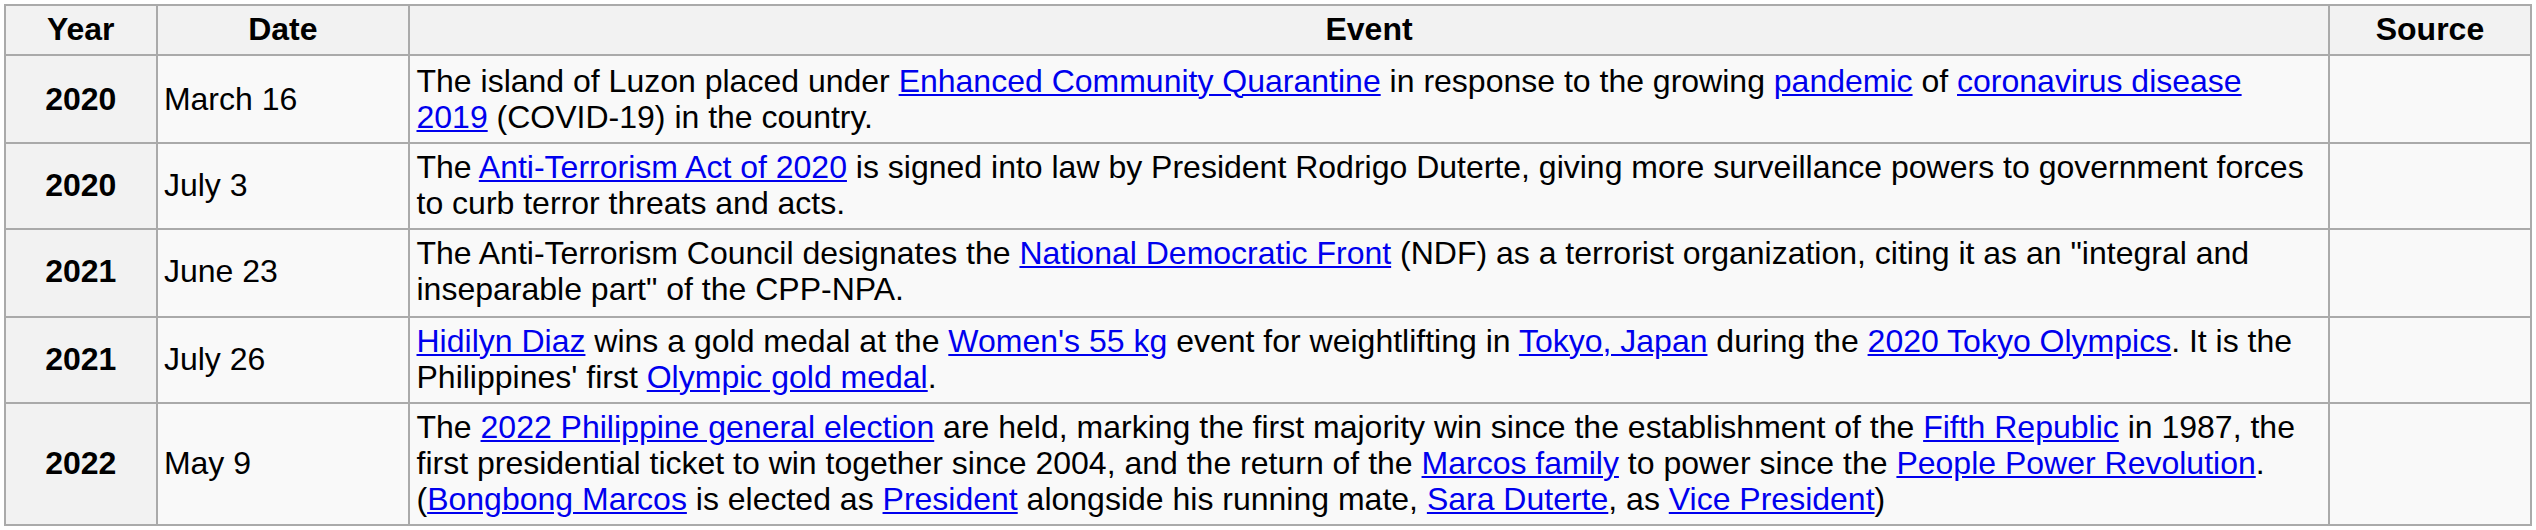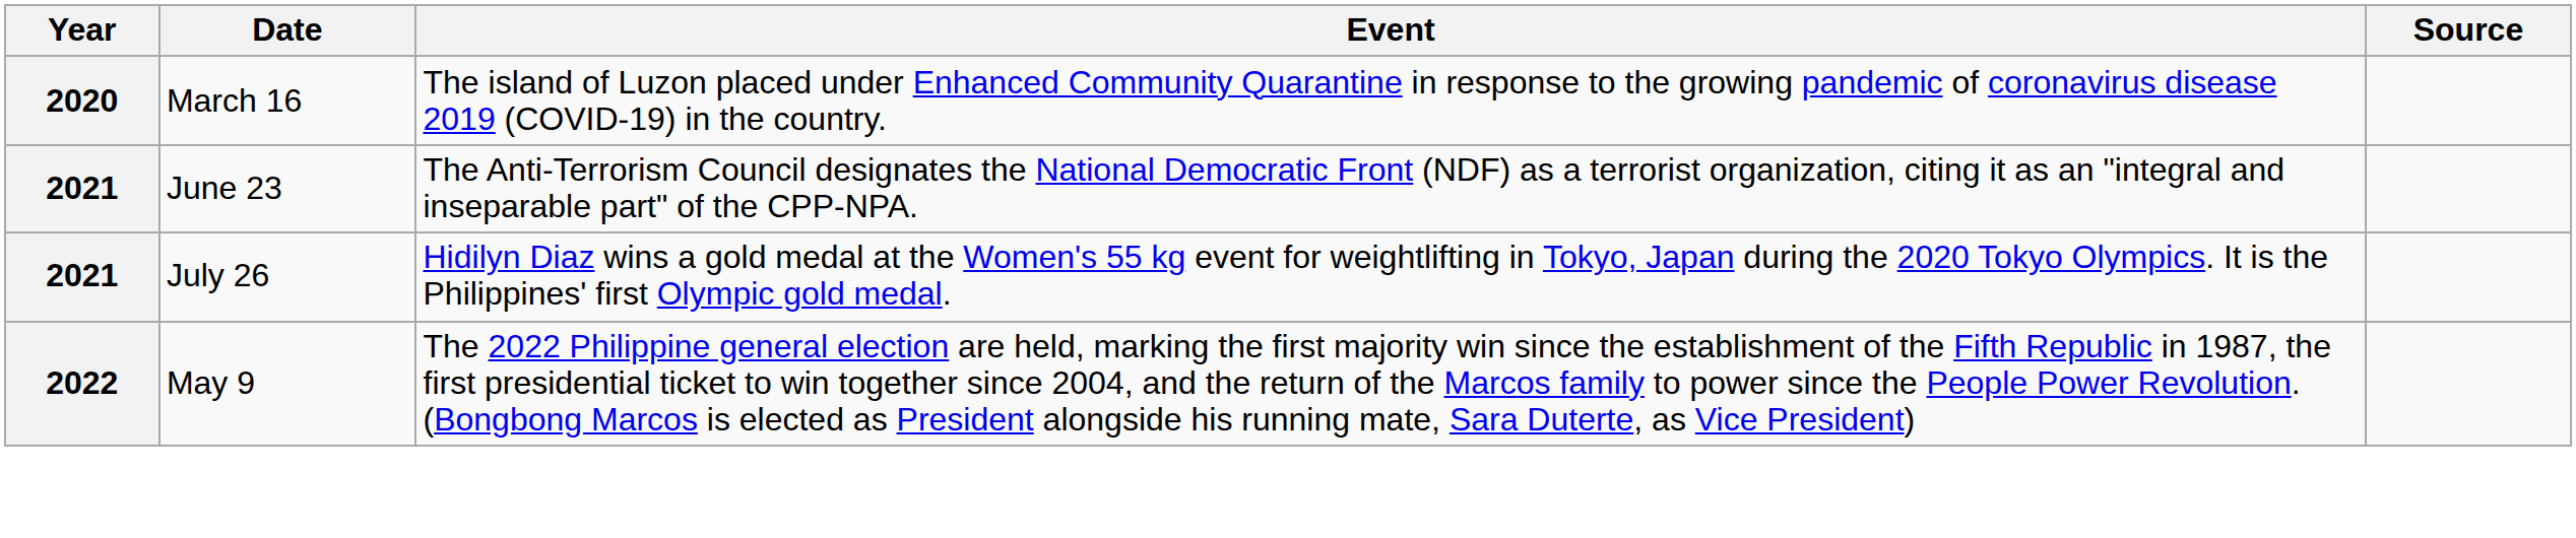- row: 2020 | July 3 | The Anti-Terrorism Act of 2020 is signed into law by President Rodrigo Duterte, giving more surveillance powers to government forces to curb terror threats and acts.
